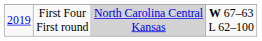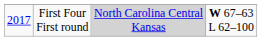First Four First round | column 1: 2019 -> 2017
